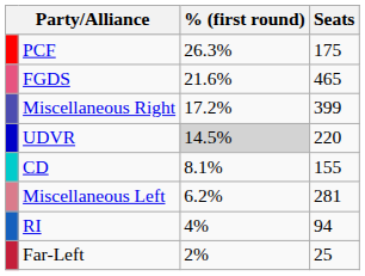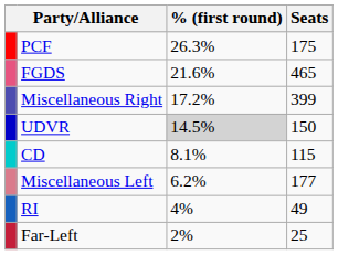UDVR | Seats: 220 -> 150
CD | Seats: 155 -> 115
Miscellaneous Left | Seats: 281 -> 177
RI | Seats: 94 -> 49
